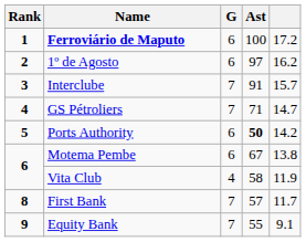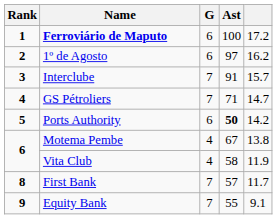Motema Pembe | G: 6 -> 4
